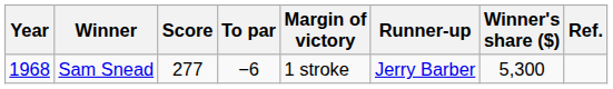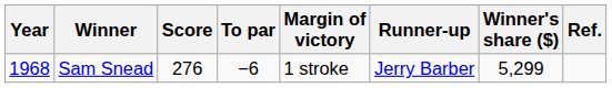Sam Snead | Score: 277 -> 276
Sam Snead | Winner's share ($): 5,300 -> 5,299
